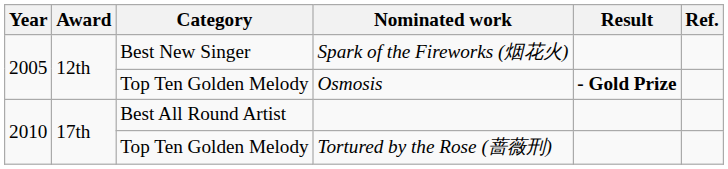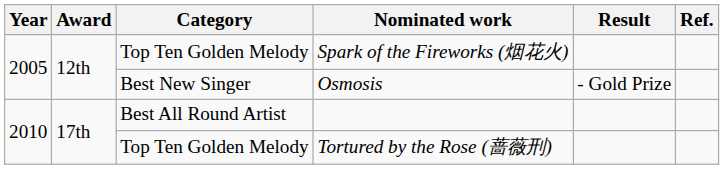Spark of the Fireworks (烟花火) | Category: Best New Singer -> Top Ten Golden Melody
Osmosis | Category: Top Ten Golden Melody -> Best New Singer
Osmosis | Result: bold -> normal
